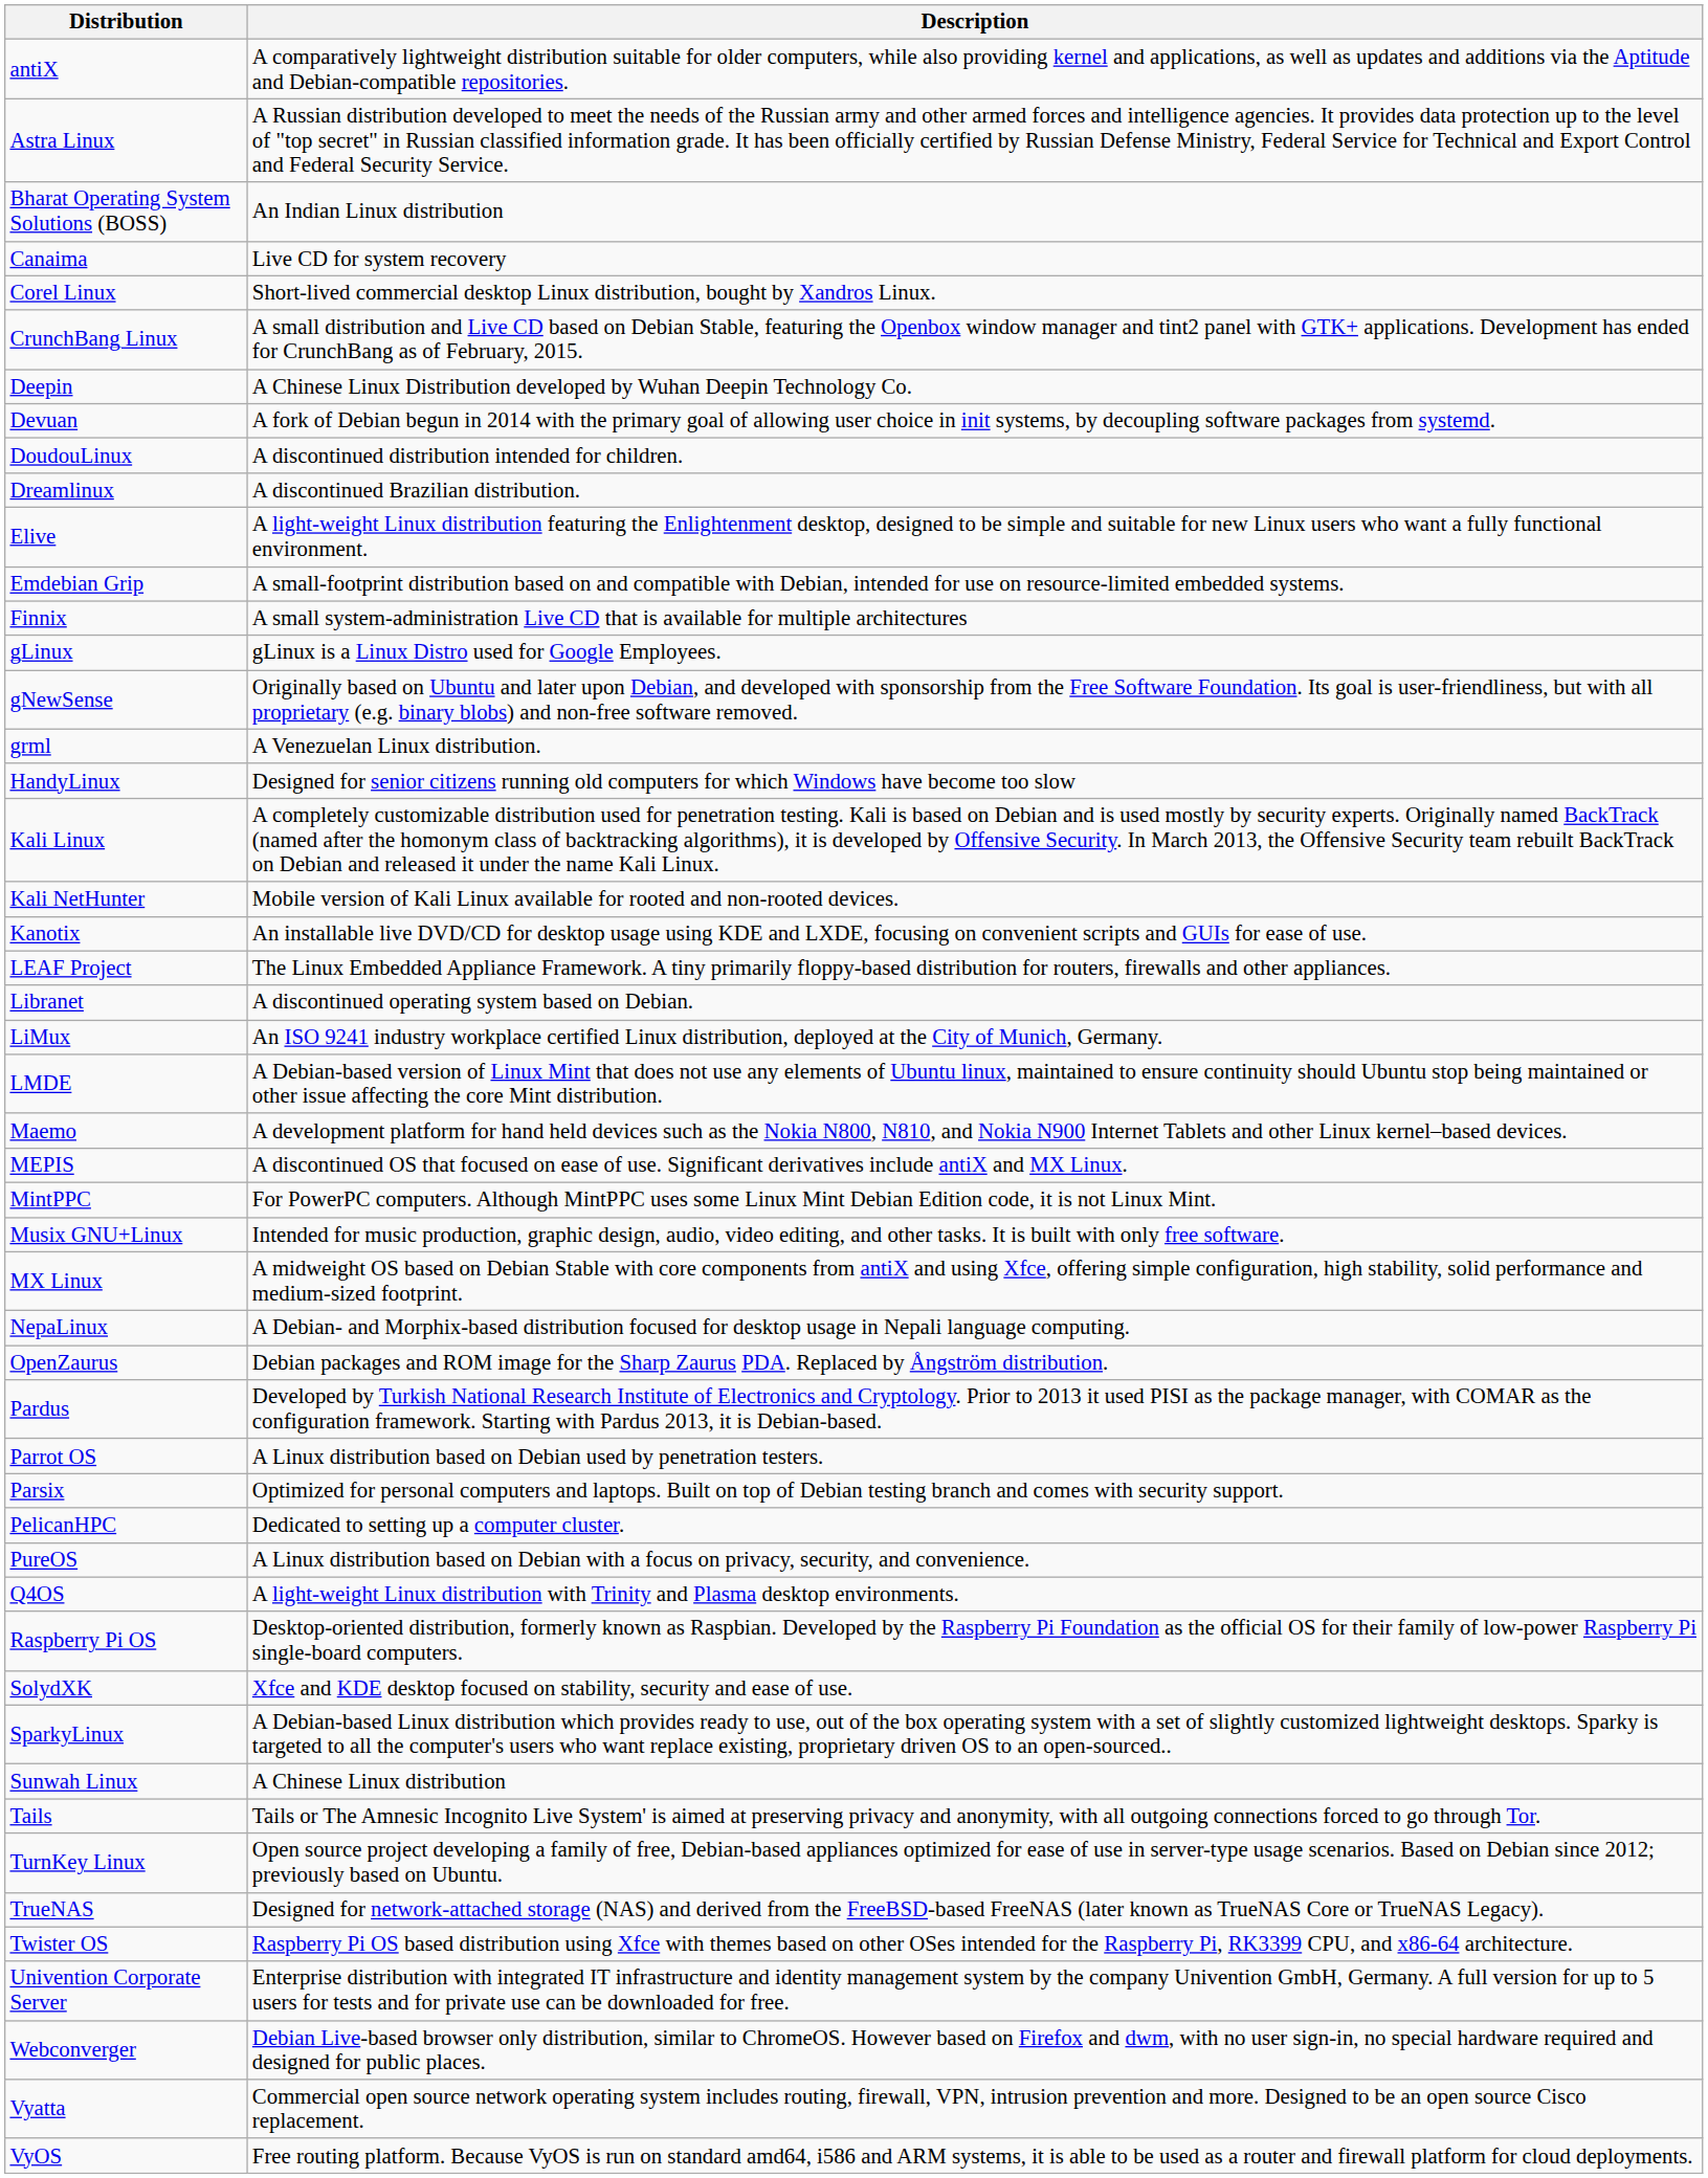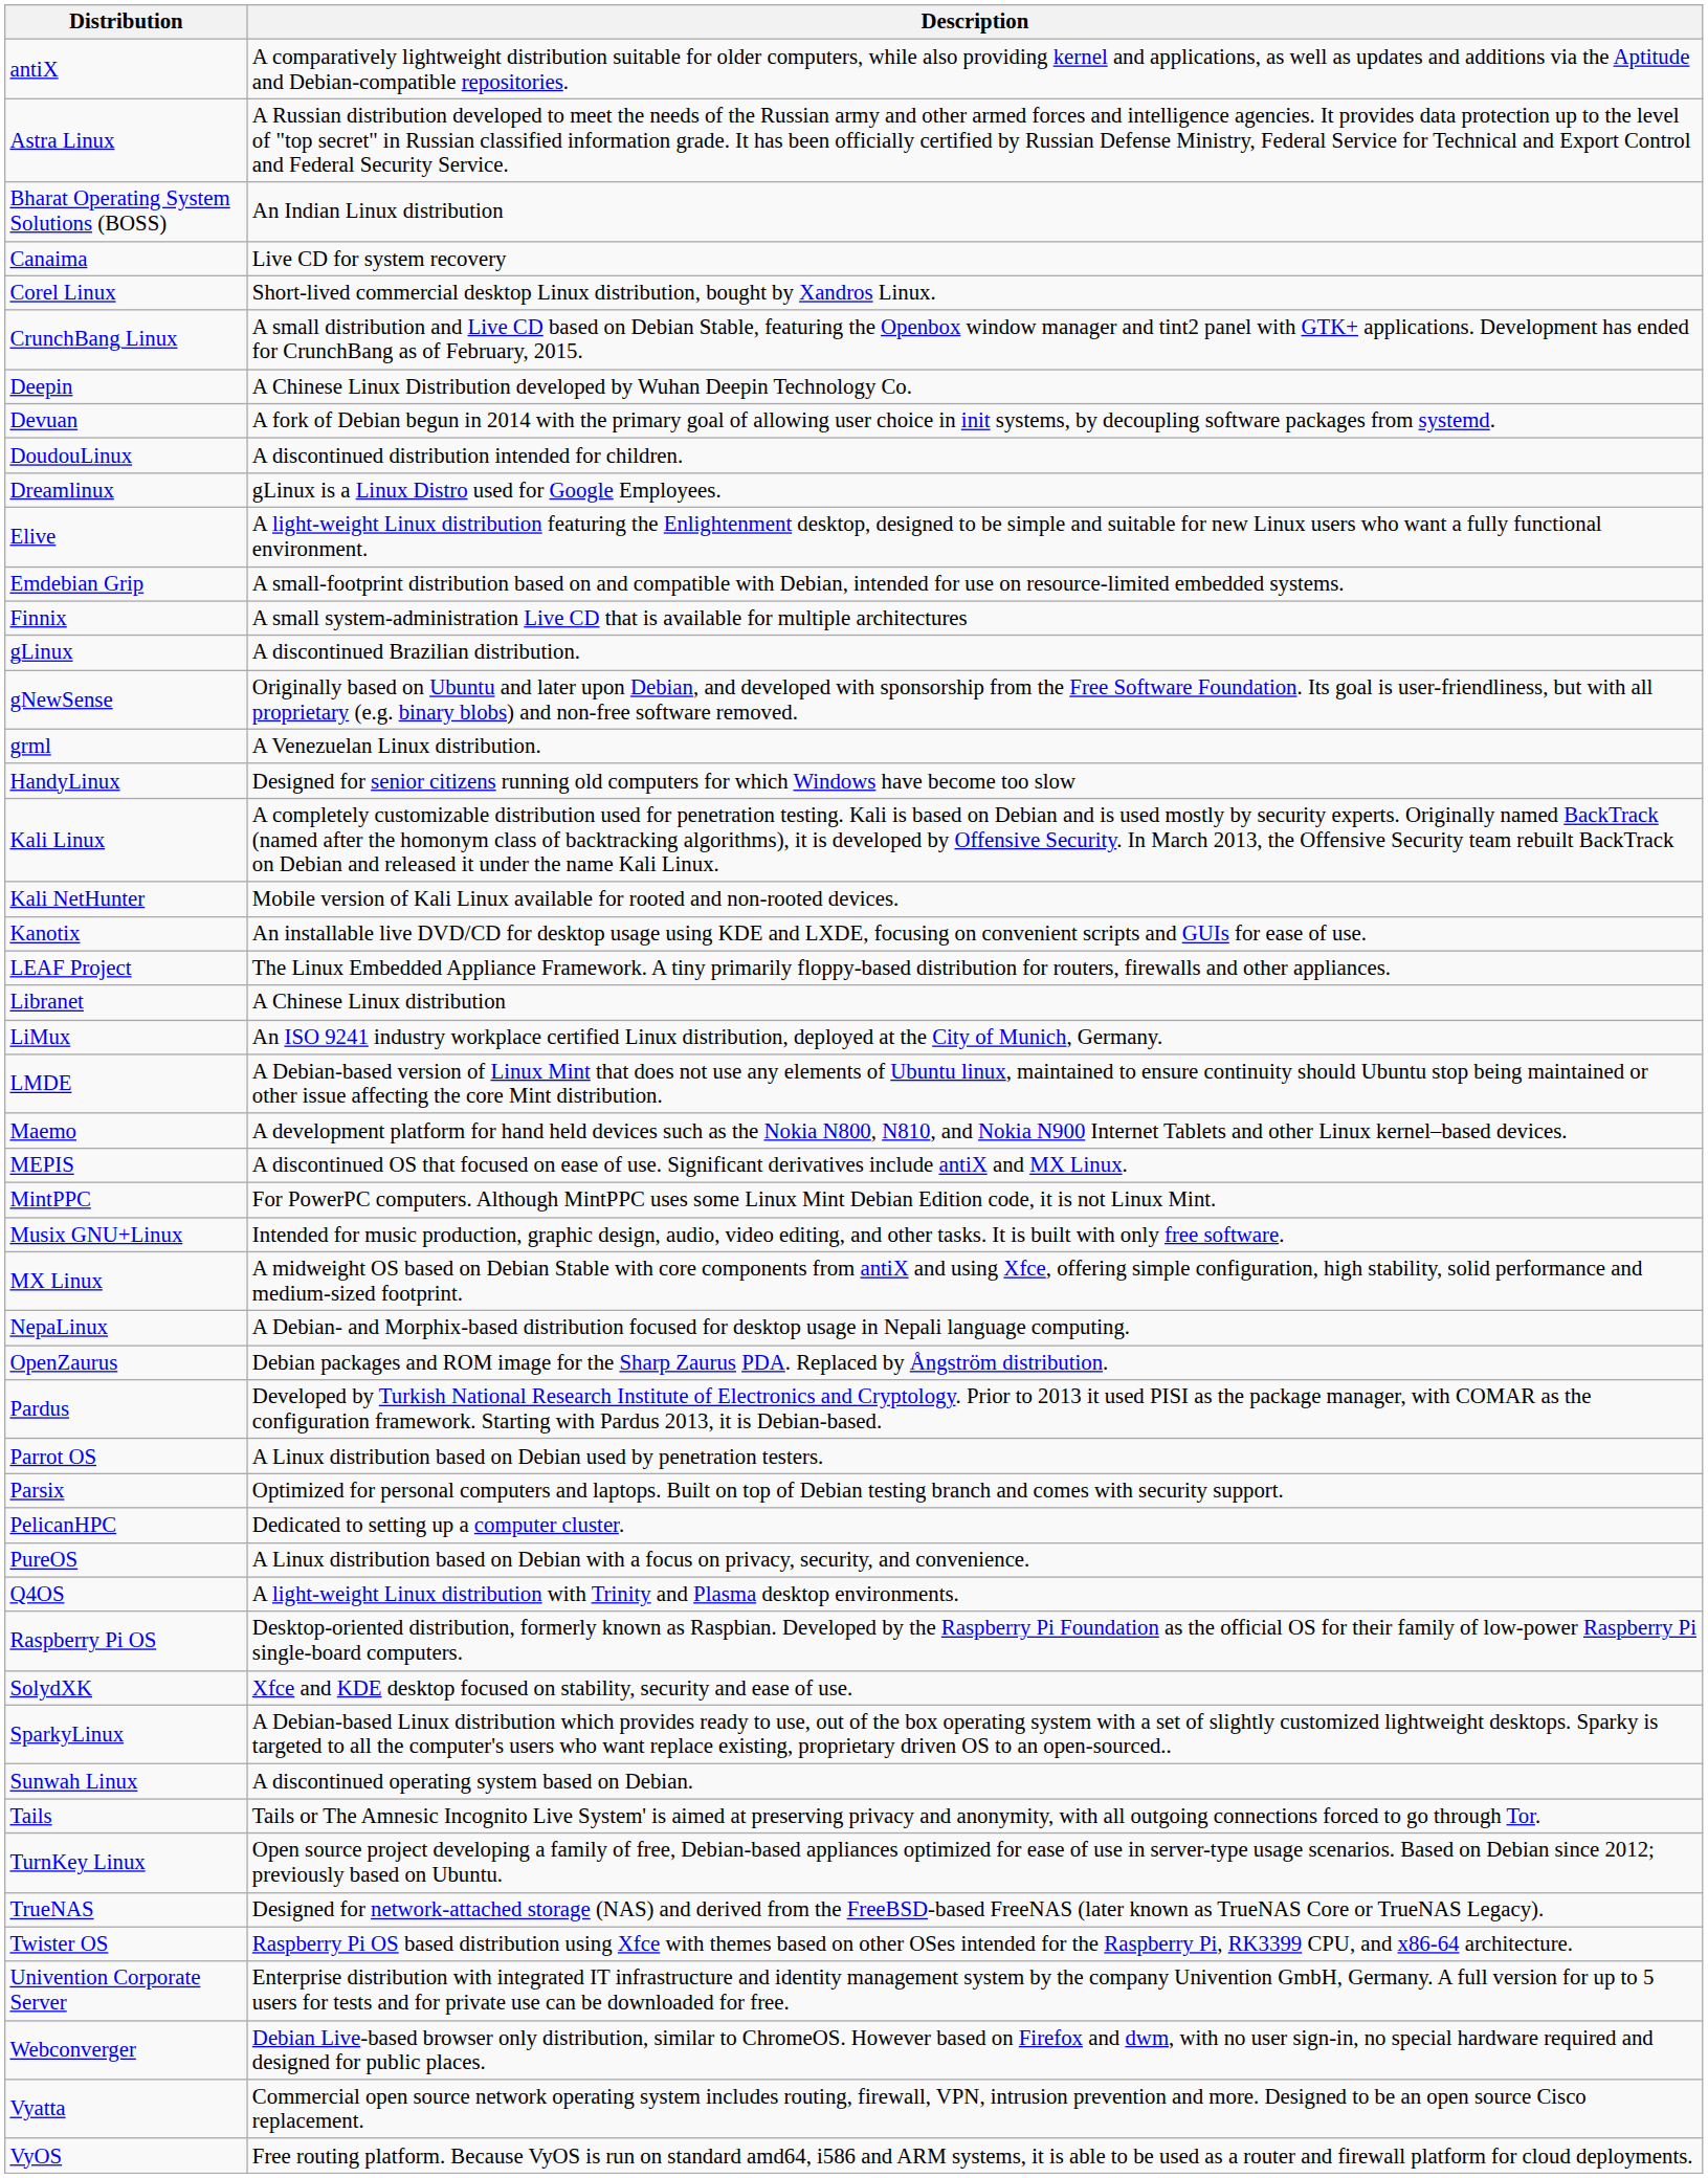Dreamlinux | Description: A discontinued Brazilian distribution. -> gLinux is a Linux Distro used for Google Employees.
gLinux | Description: gLinux is a Linux Distro used for Google Employees. -> A discontinued Brazilian distribution.
Libranet | Description: A discontinued operating system based on Debian. -> A Chinese Linux distribution
Sunwah Linux | Description: A Chinese Linux distribution -> A discontinued operating system based on Debian.
